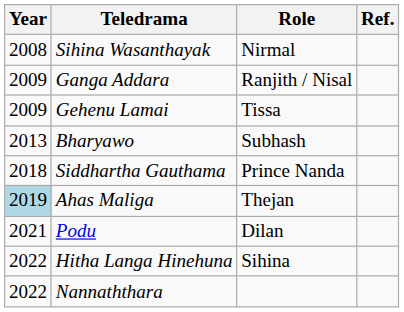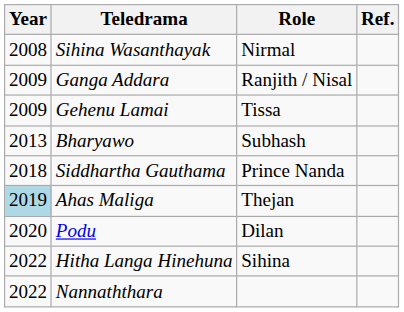Podu | Year: 2021 -> 2020
